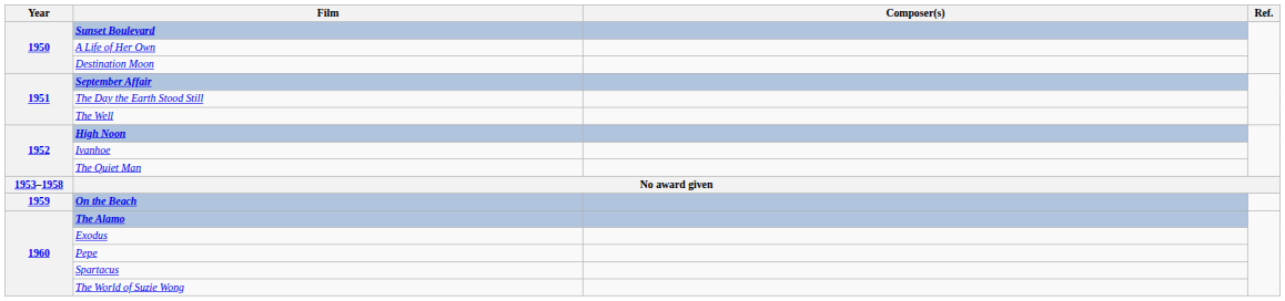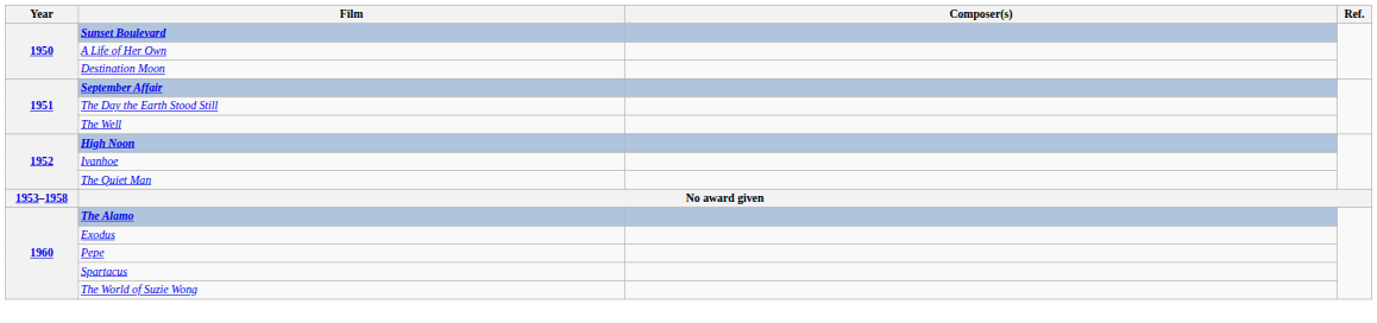- row: 1959 | On the Beach
